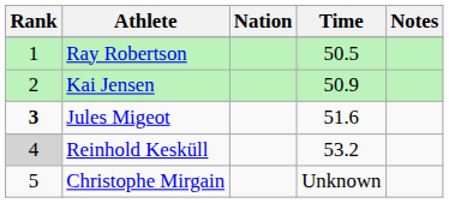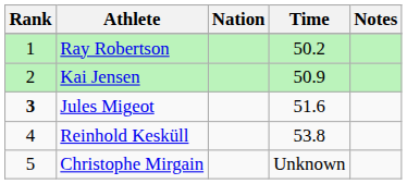Ray Robertson | Time: 50.5 -> 50.2
Reinhold Kesküll | Rank: lightgrey background -> no background
Reinhold Kesküll | Time: 53.2 -> 53.8
